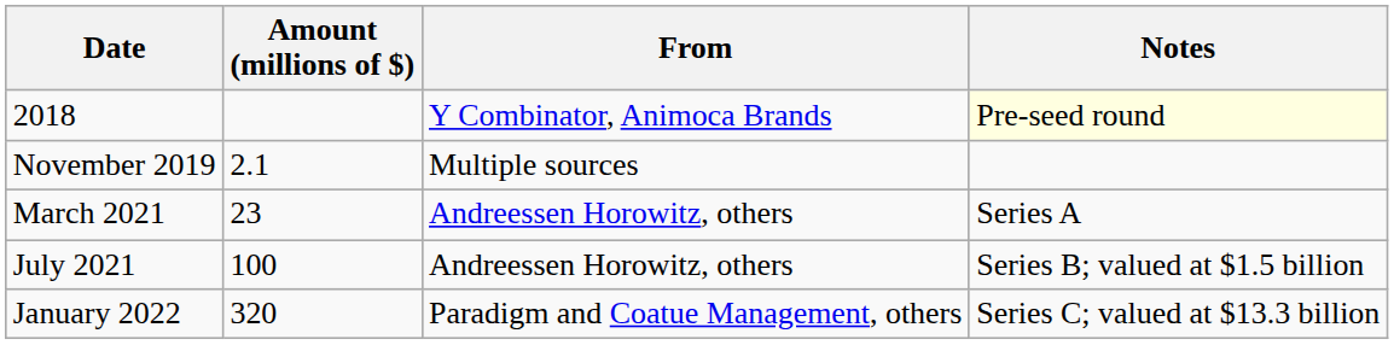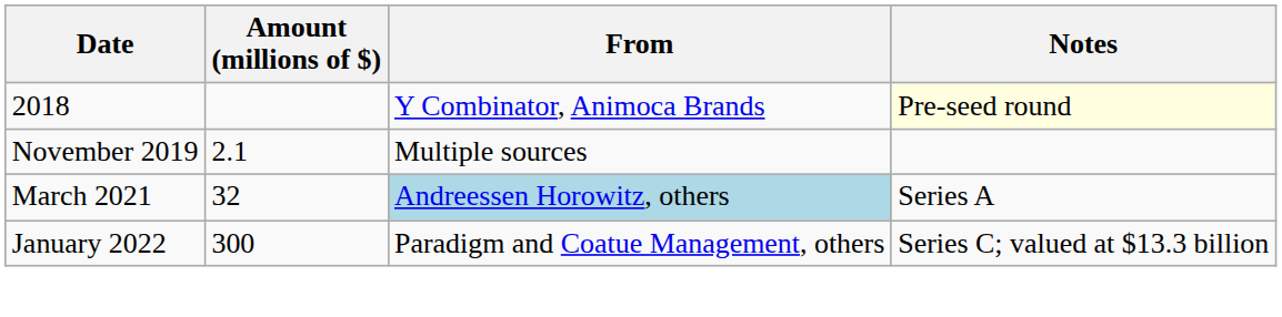March 2021 | Amount (millions of $): 23 -> 32
March 2021 | From: no background -> lightblue background
- row: July 2021 | 100 | Andreessen Horowitz, others | Series B; valued at $1.5 billion
January 2022 | Amount (millions of $): 320 -> 300
